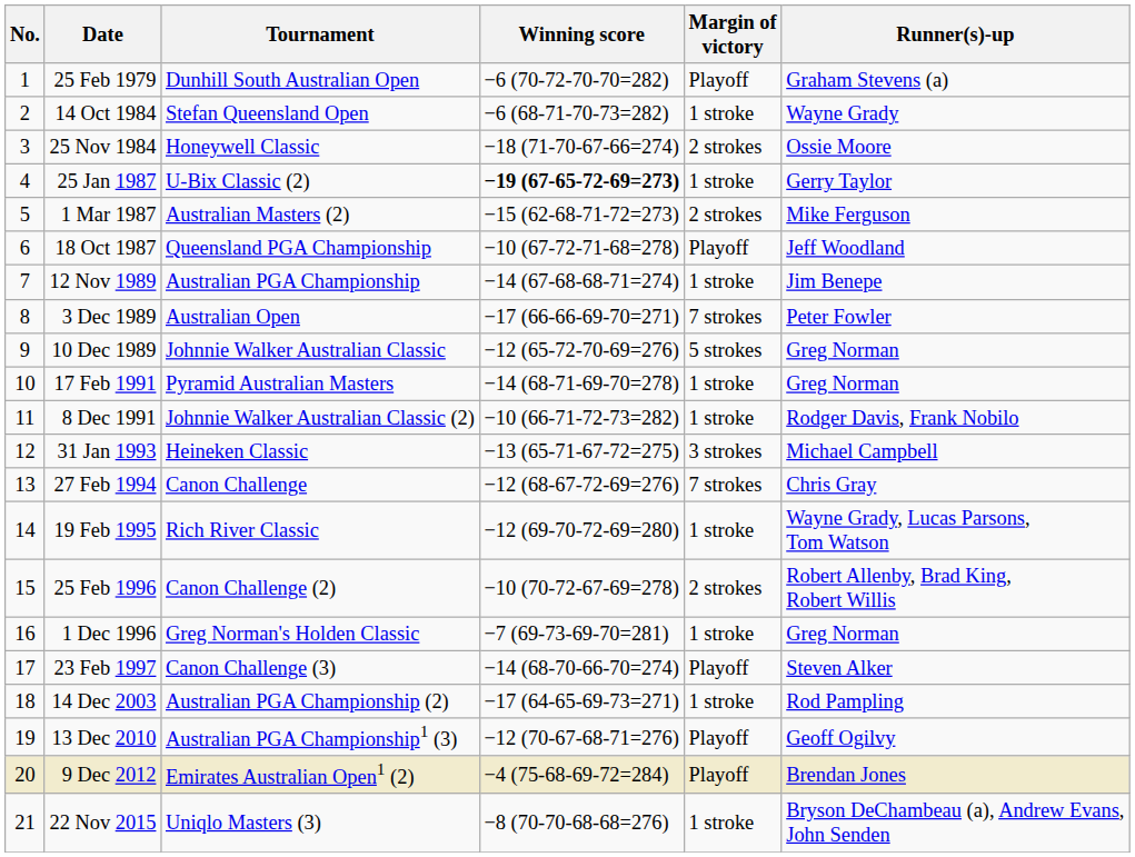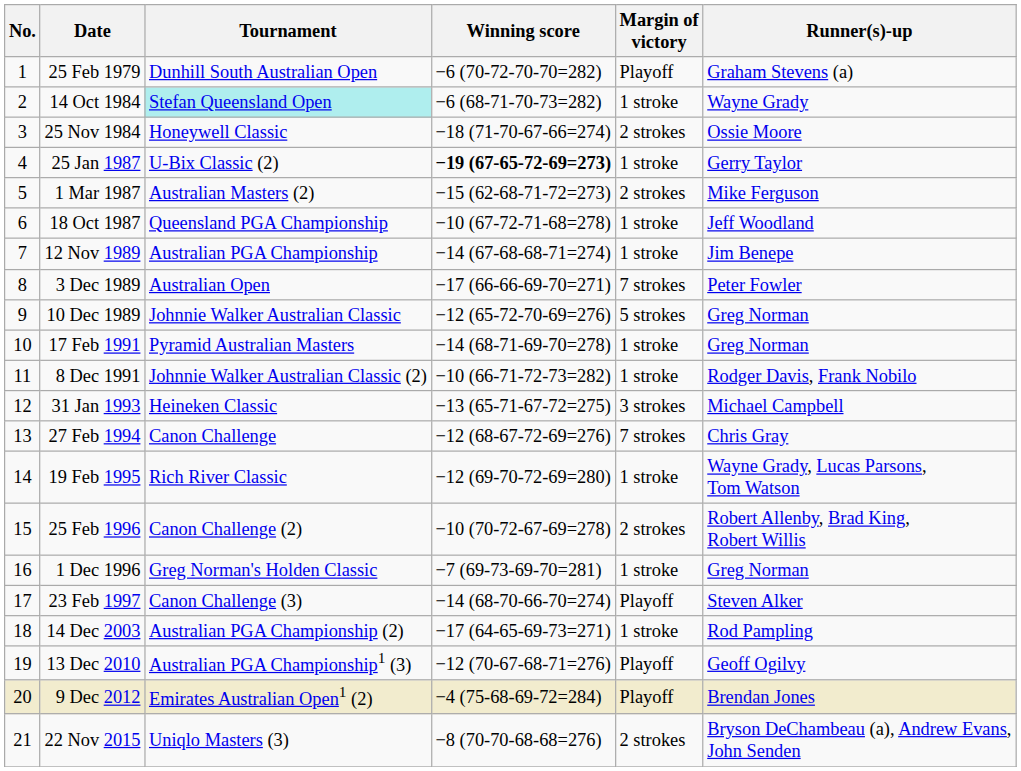14 Oct 1984 | Tournament: no background -> paleturquoise background
18 Oct 1987 | Margin of victory: Playoff -> 1 stroke
22 Nov 2015 | Margin of victory: 1 stroke -> 2 strokes
